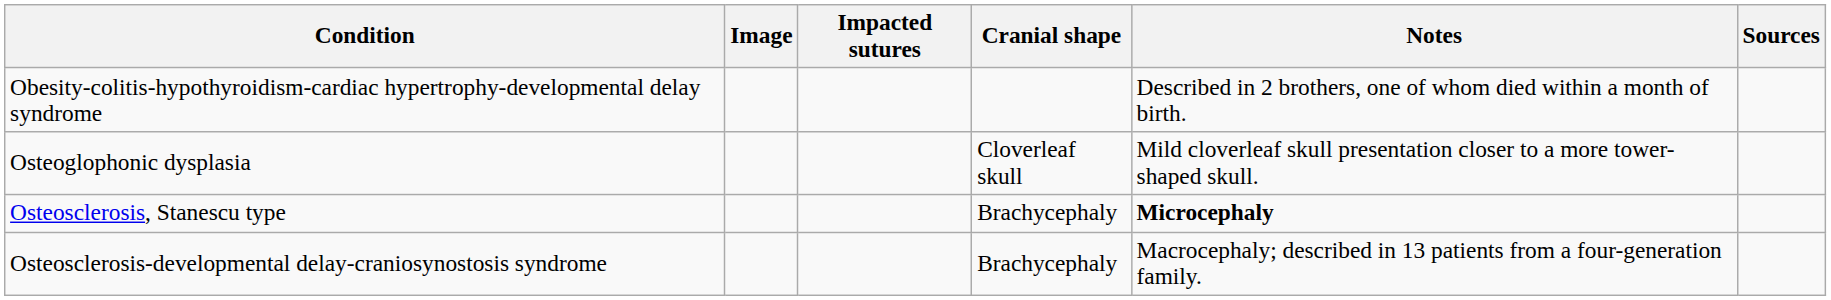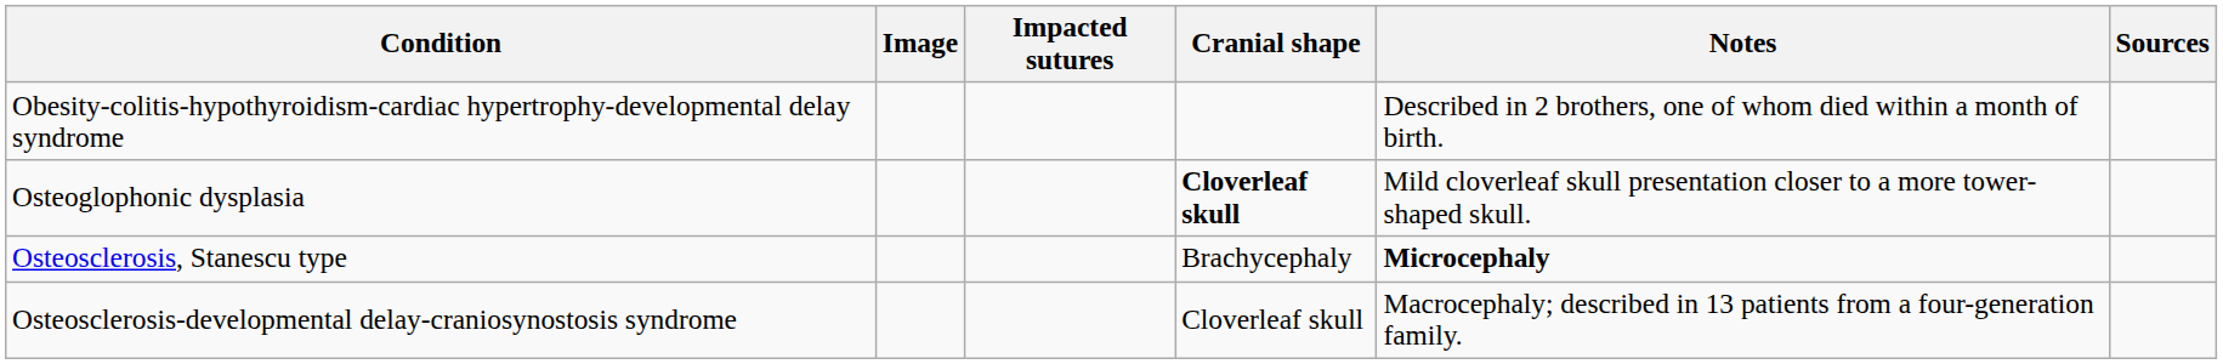Osteoglophonic dysplasia | Cranial shape: normal -> bold
Osteosclerosis-developmental delay-craniosynostosis syndrome | Cranial shape: Brachycephaly -> Cloverleaf skull
